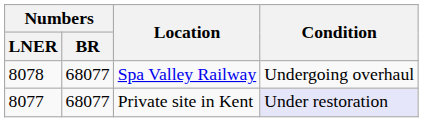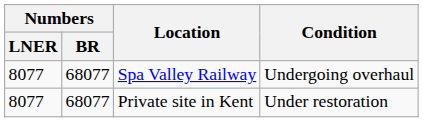Spa Valley Railway | Numbers / LNER: 8078 -> 8077
Private site in Kent | Condition: lavender background -> no background
